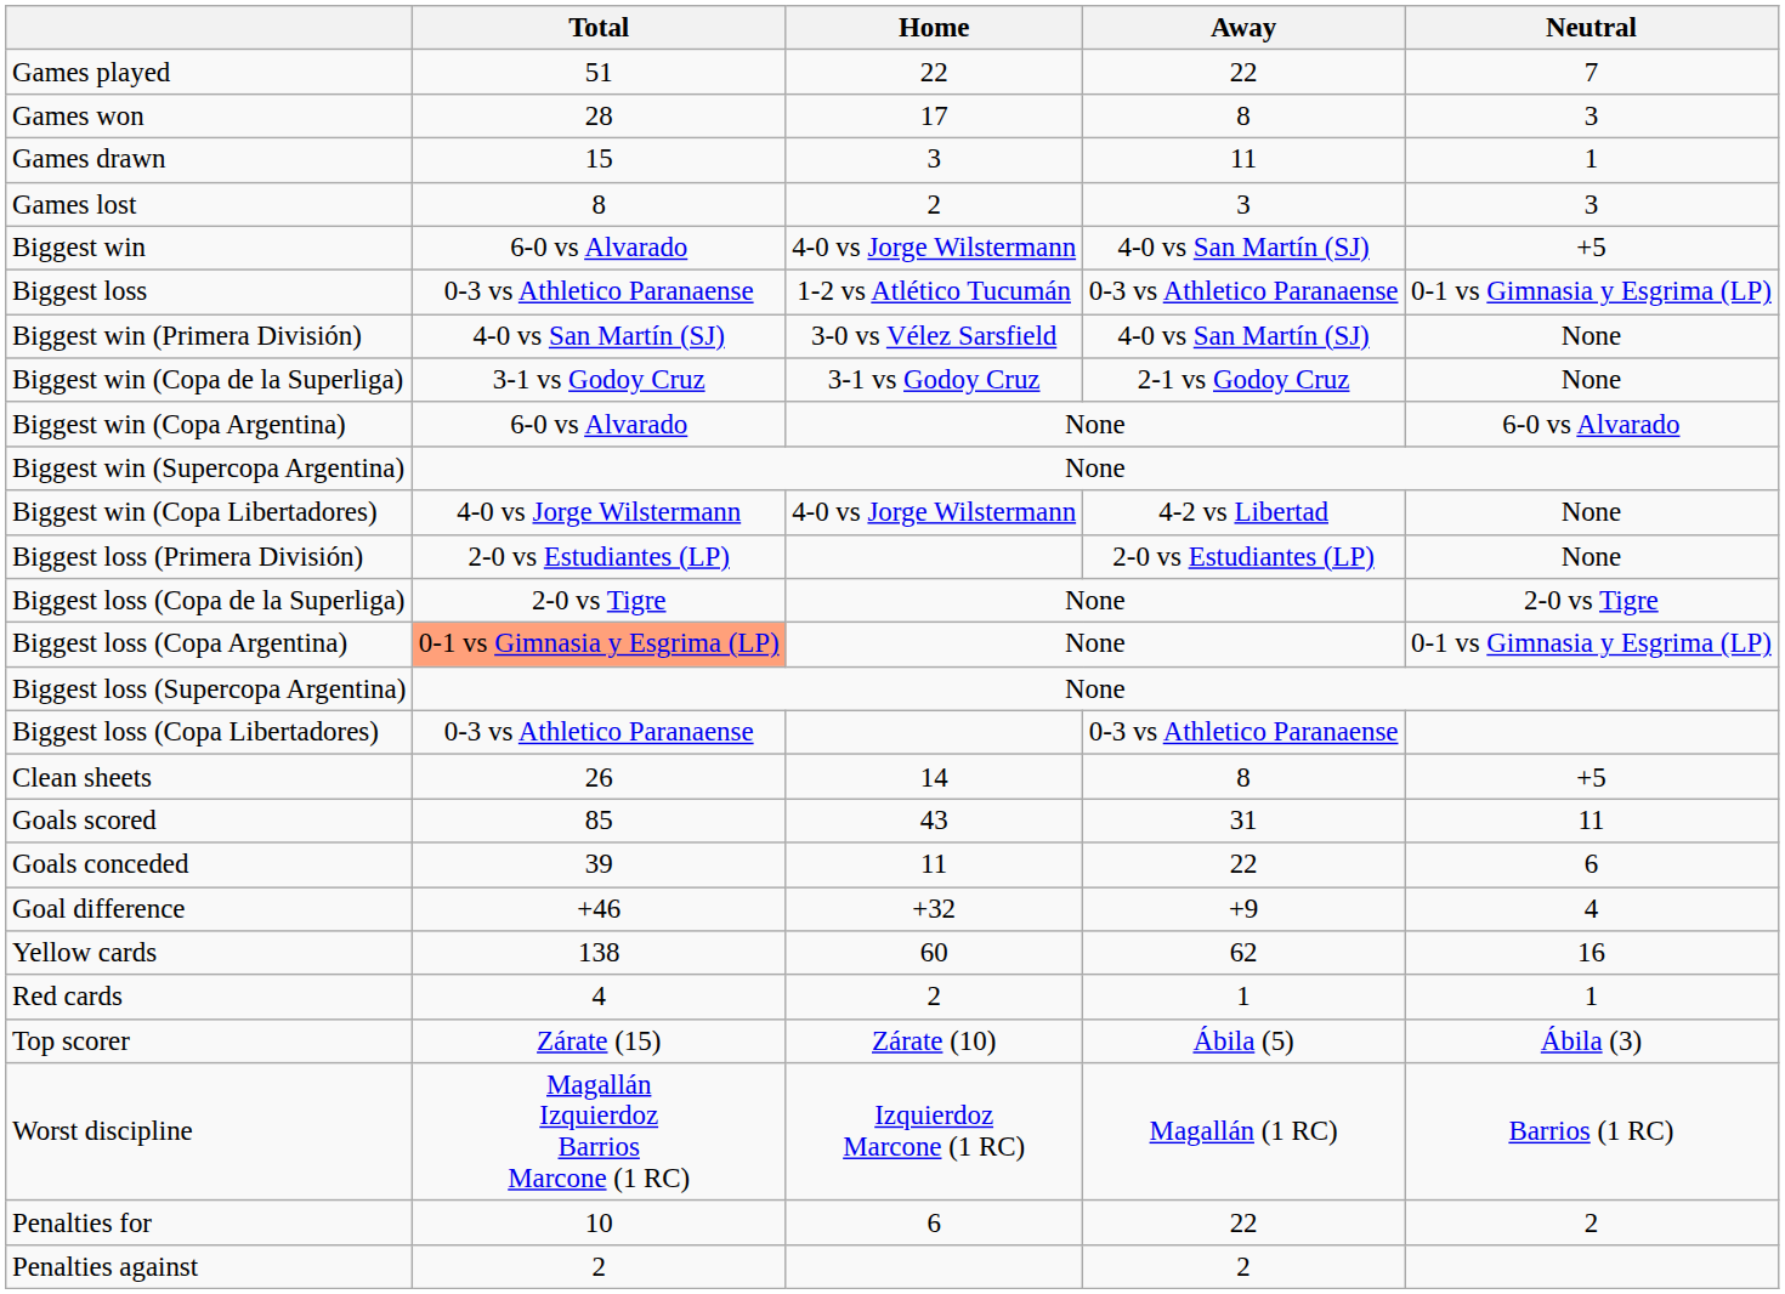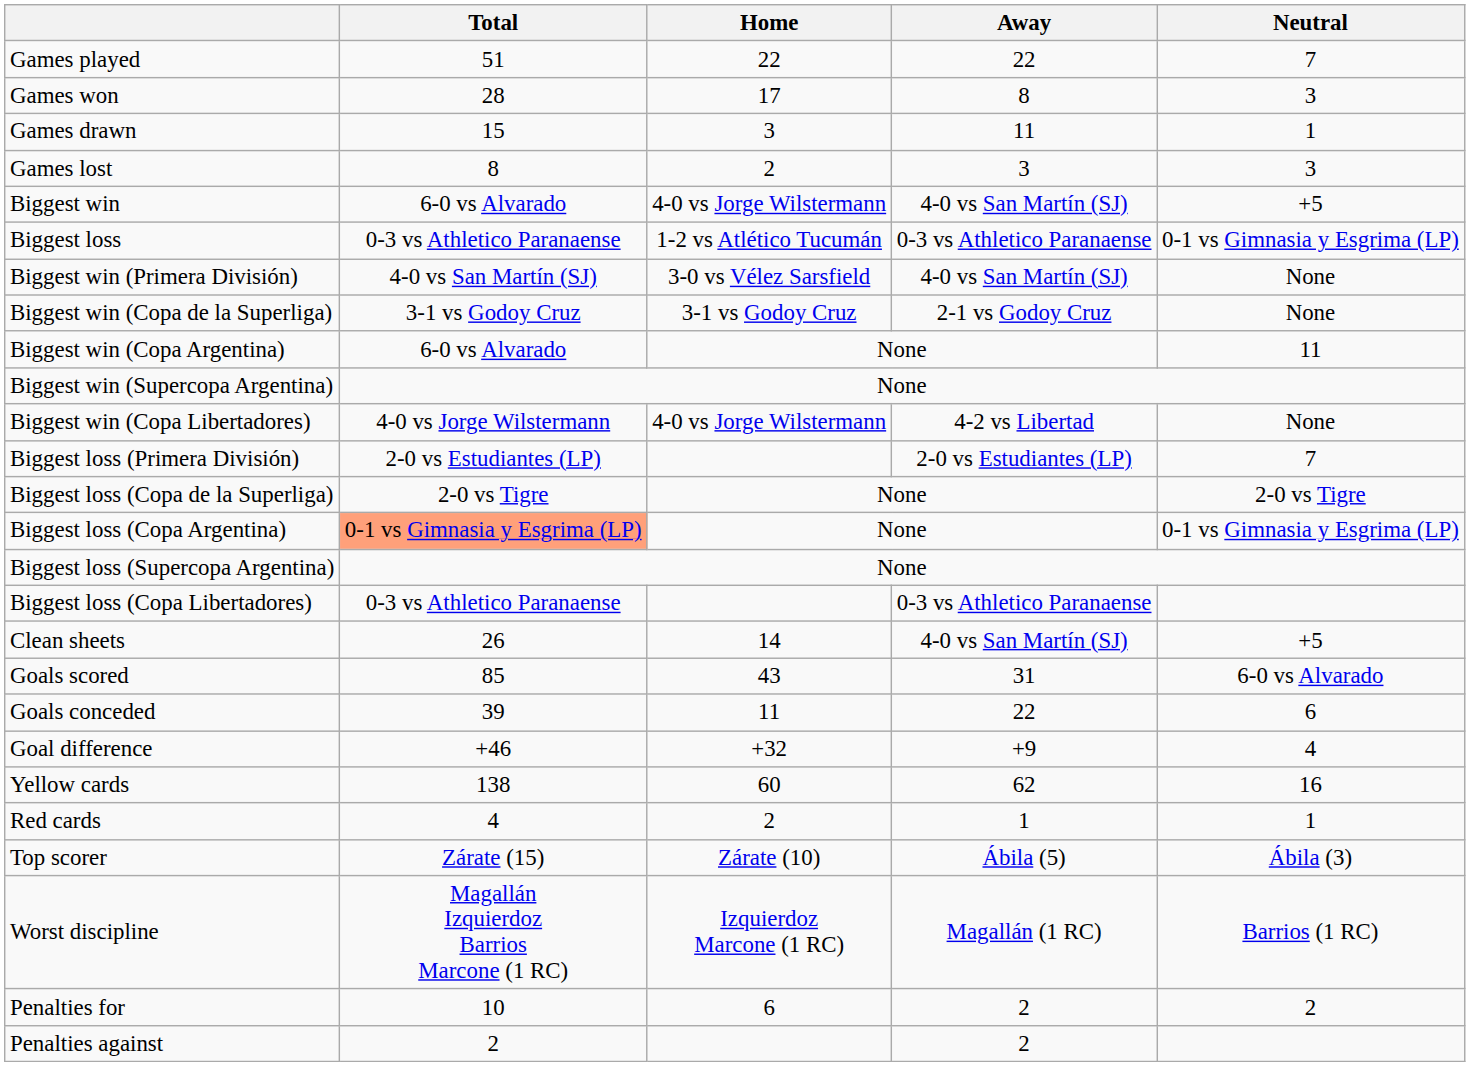Biggest win (Copa Argentina) | Neutral: 6-0 vs Alvarado -> 11
Biggest loss (Primera División) | Neutral: None -> 7
Clean sheets | Away: 8 -> 4-0 vs San Martín (SJ)
Goals scored | Neutral: 11 -> 6-0 vs Alvarado
Penalties for | Away: 22 -> 2
